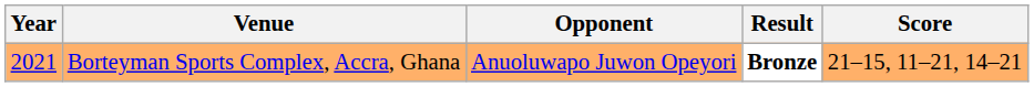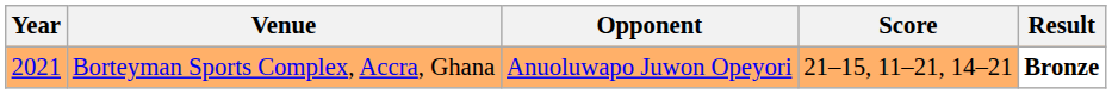columns swapped: Score <-> Result
